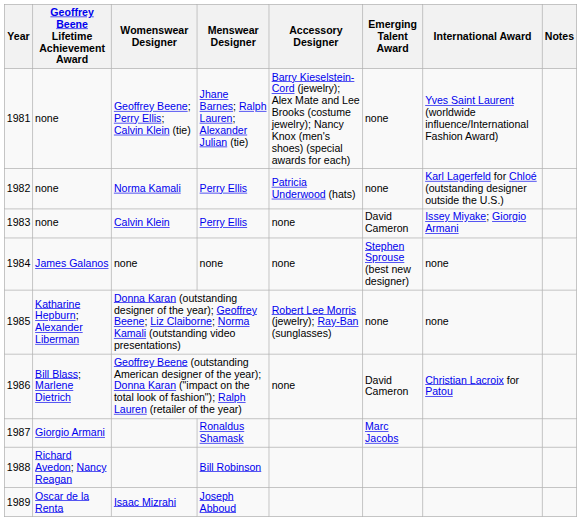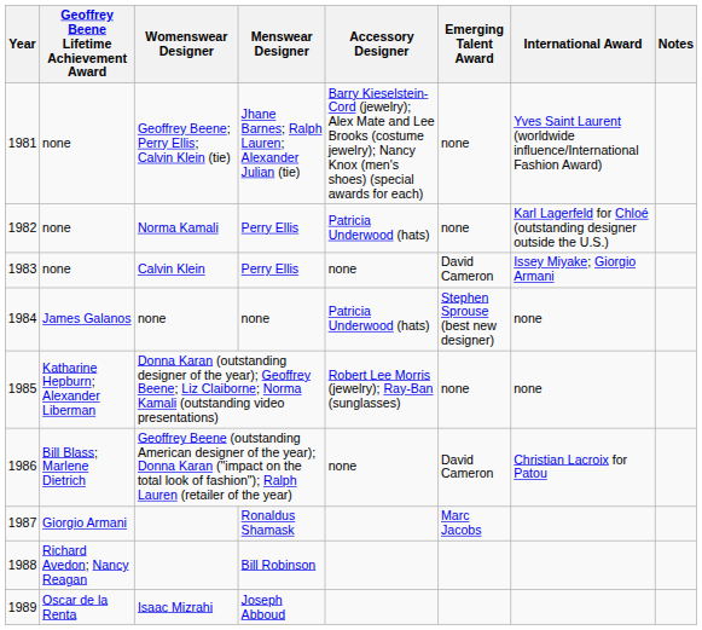1984 | Accessory Designer: none -> Patricia Underwood (hats)
